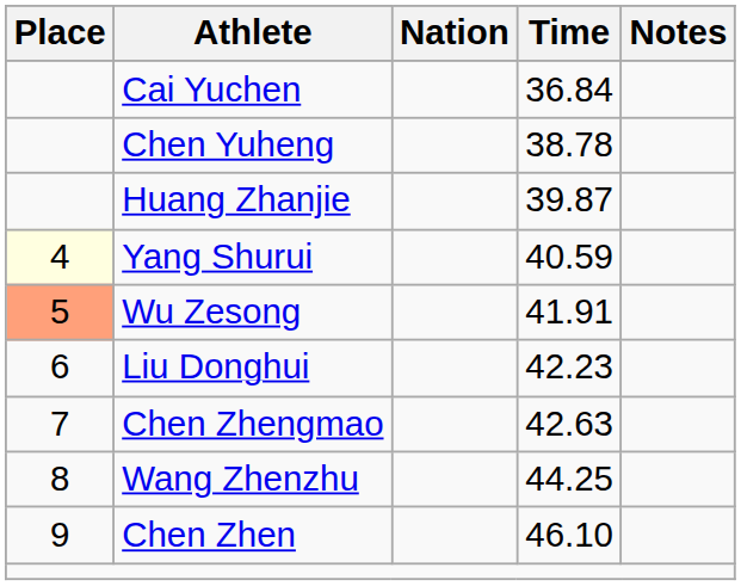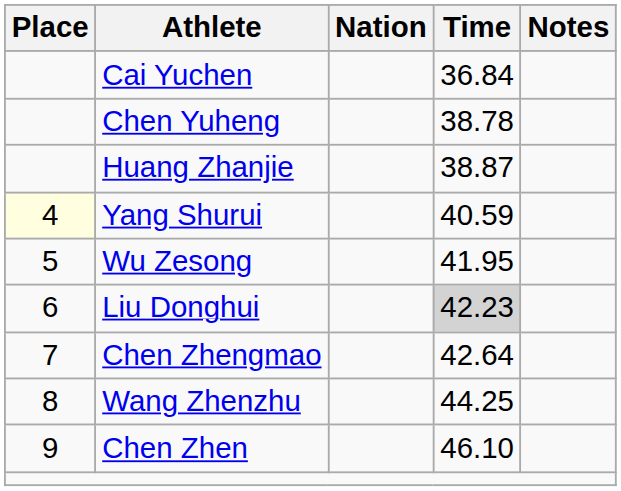Huang Zhanjie | Time: 39.87 -> 38.87
Wu Zesong | Place: lightsalmon background -> no background
Wu Zesong | Time: 41.91 -> 41.95
Liu Donghui | Time: no background -> lightgrey background
Chen Zhengmao | Time: 42.63 -> 42.64
